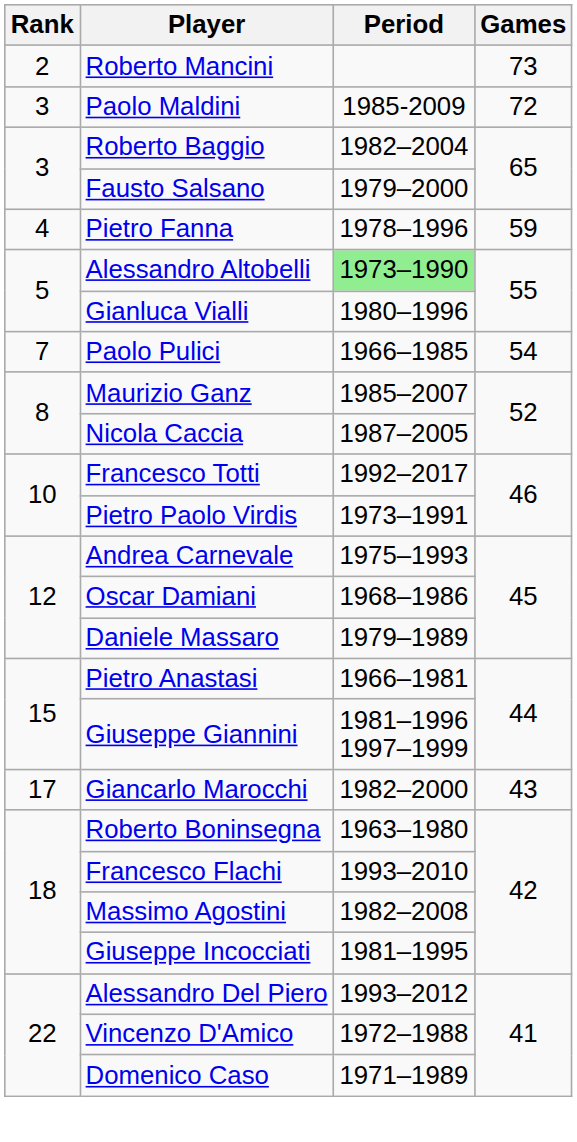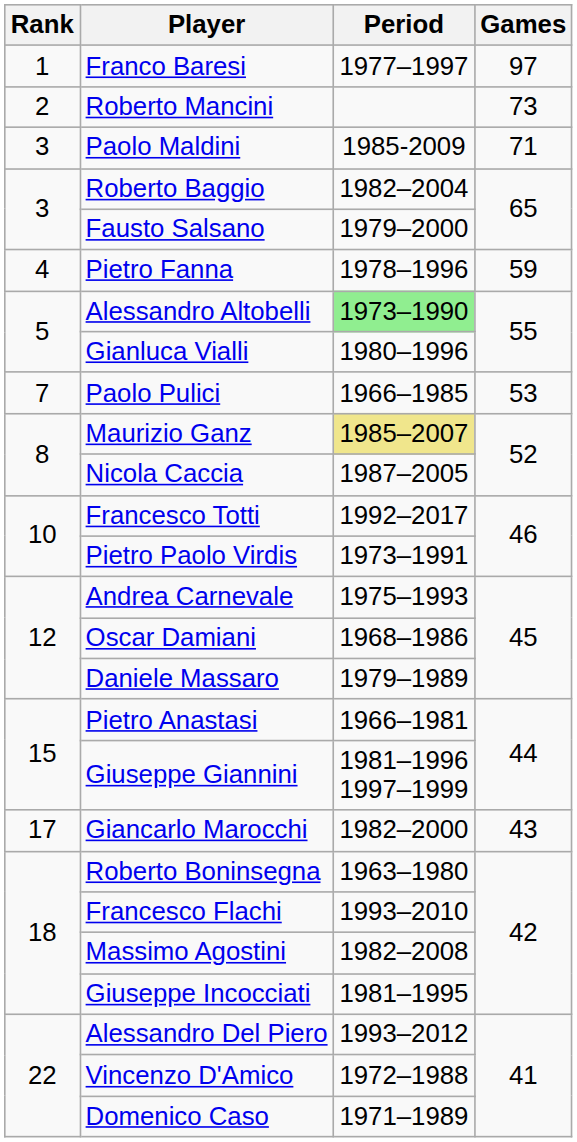+ row: 1 | Franco Baresi | 1977–1997 | 97
Paolo Maldini | Games: 72 -> 71
Paolo Pulici | Games: 54 -> 53
Maurizio Ganz | Period: no background -> khaki background
